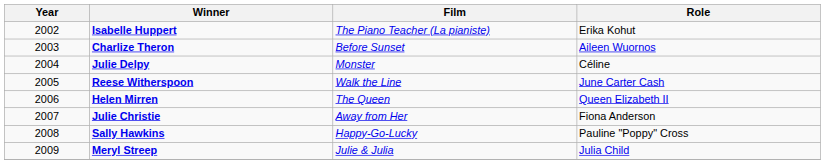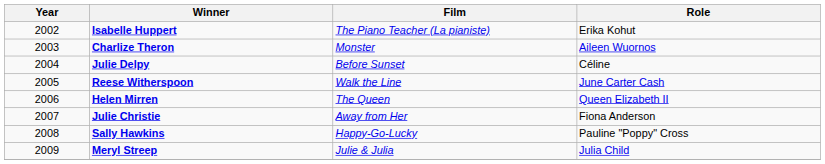Charlize Theron | Film: Before Sunset -> Monster
Julie Delpy | Film: Monster -> Before Sunset
